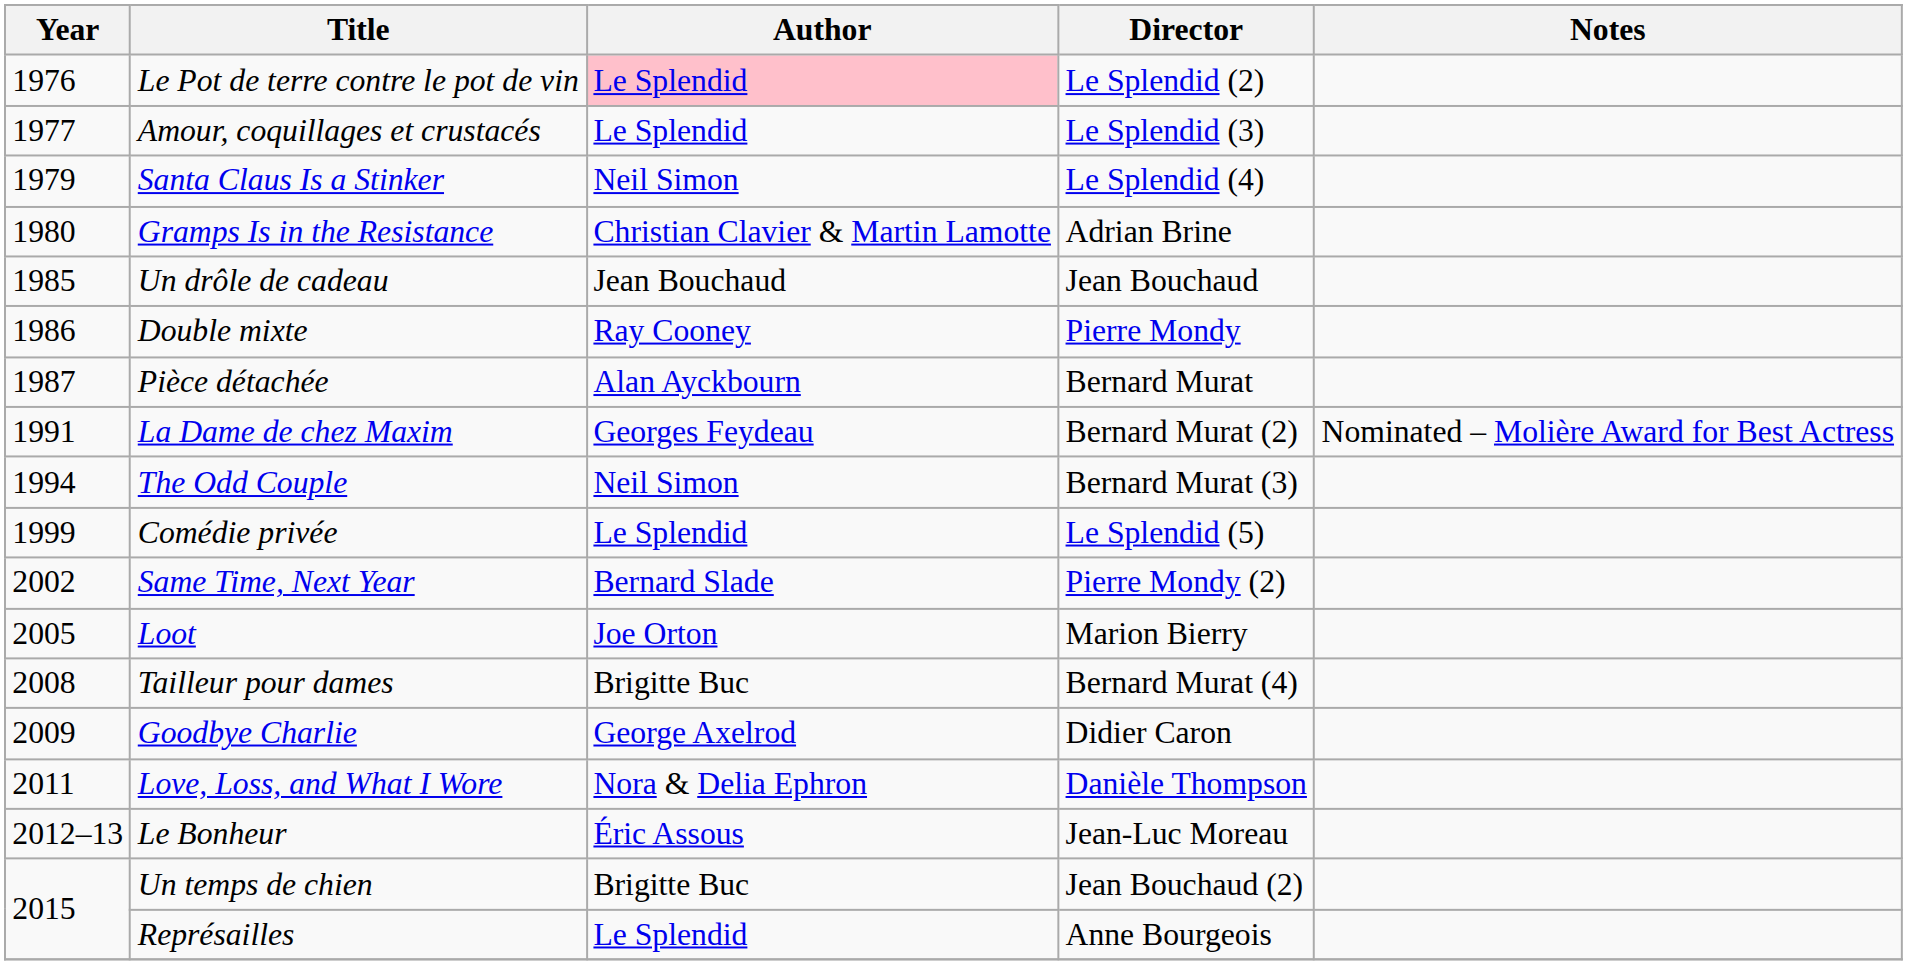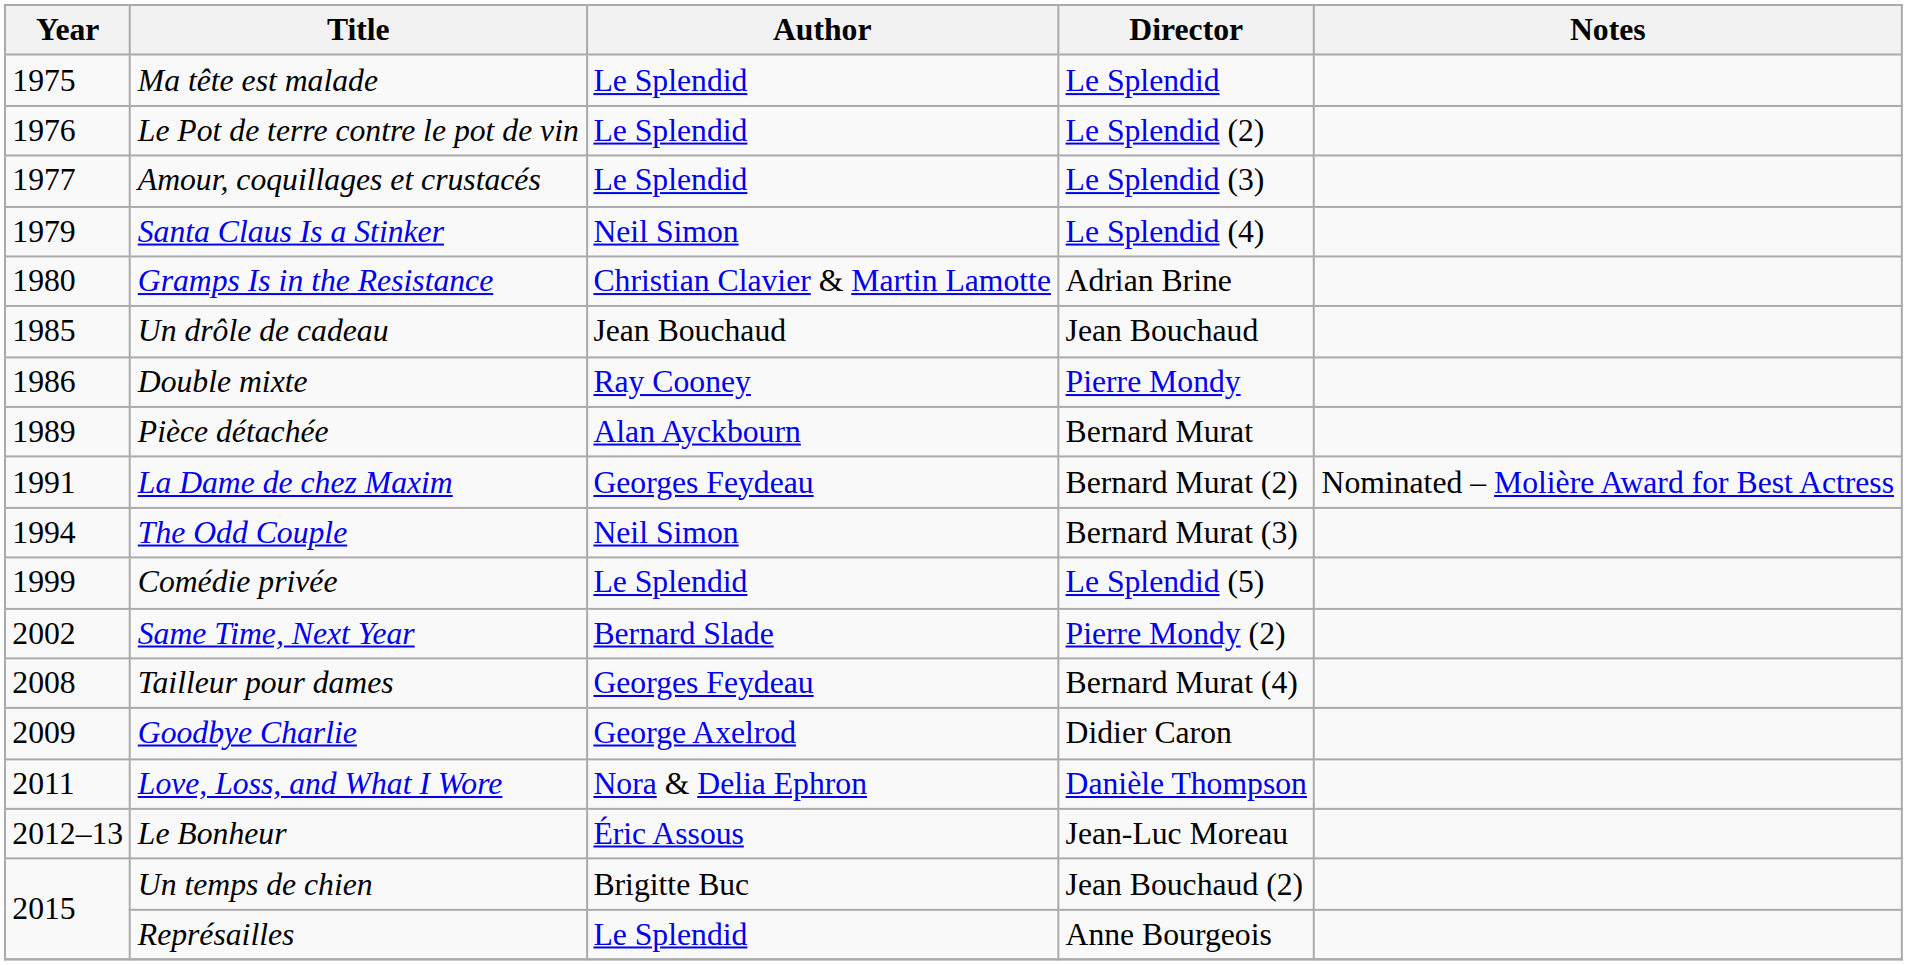+ row: 1975 | Ma tête est malade | Le Splendid | Le Splendid
Le Pot de terre contre le pot de vin | Author: pink background -> no background
Pièce détachée | Year: 1987 -> 1989
- row: 2005 | Loot | Joe Orton | Marion Bierry
Tailleur pour dames | Author: Brigitte Buc -> Georges Feydeau
